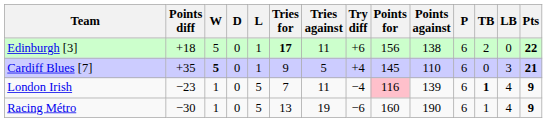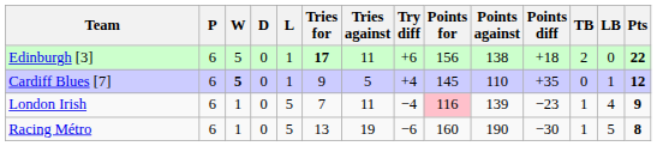columns swapped: P <-> Points diff
Cardiff Blues [7] | LB: 3 -> 1
Cardiff Blues [7] | Pts: 21 -> 12
London Irish | TB: bold -> normal
Racing Métro | LB: 4 -> 5
Racing Métro | Pts: 9 -> 8
